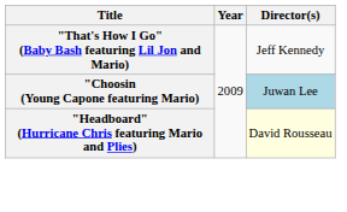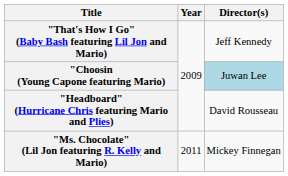"Headboard" (Hurricane Chris featuring Mario and Plies) | Director(s): lightyellow background -> no background
+ row: "Ms. Chocolate" (Lil Jon featuring R. Kelly and Mario) | 2011 | Mickey Finnegan
